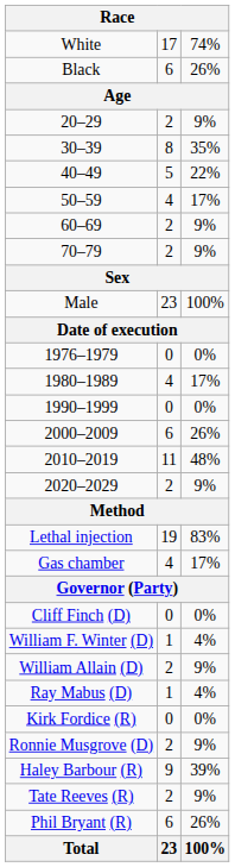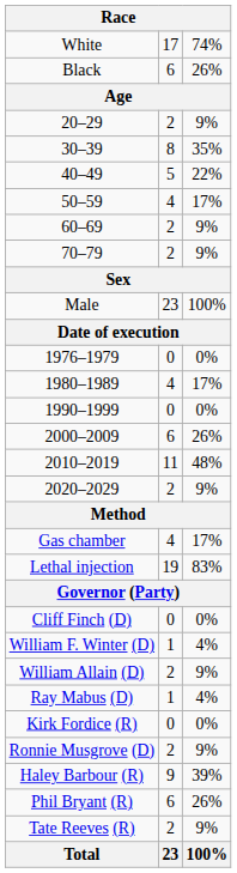rows swapped: Lethal injection <-> Gas chamber
rows swapped: Phil Bryant (R) <-> Tate Reeves (R)
